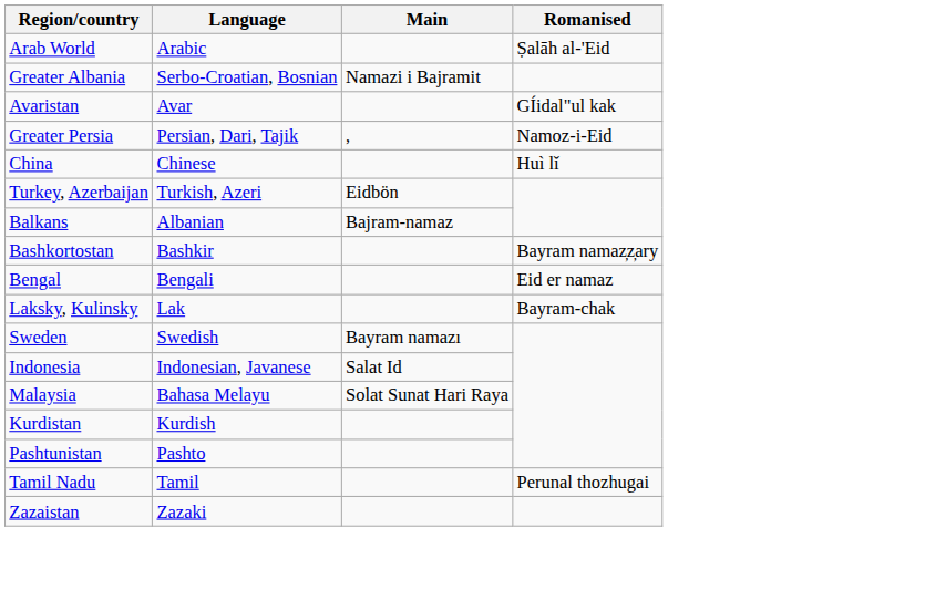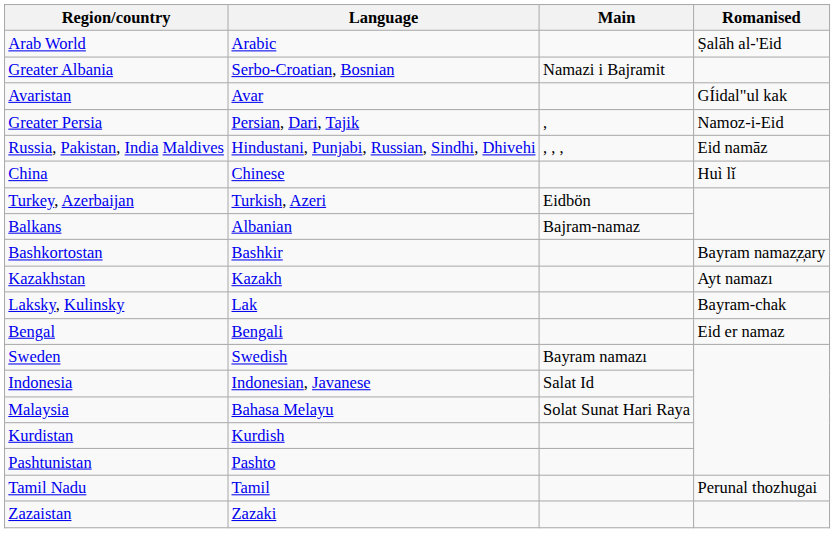+ row: Russia, Pakistan, India Maldives | Hindustani, Punjabi, Russian, Sindhi, Dhivehi | , , , | Eid namāz
+ row: Kazakhstan | Kazakh | Ayt namazı
rows swapped: Laksky, Kulinsky <-> Bengal
